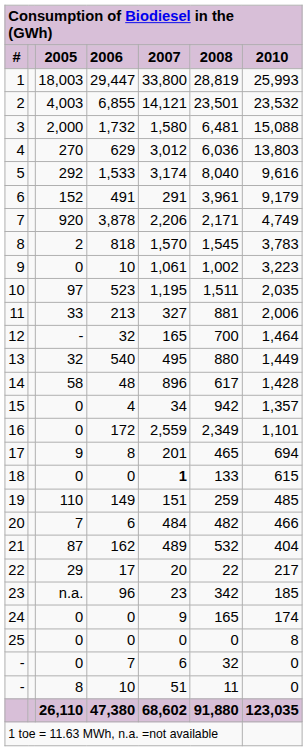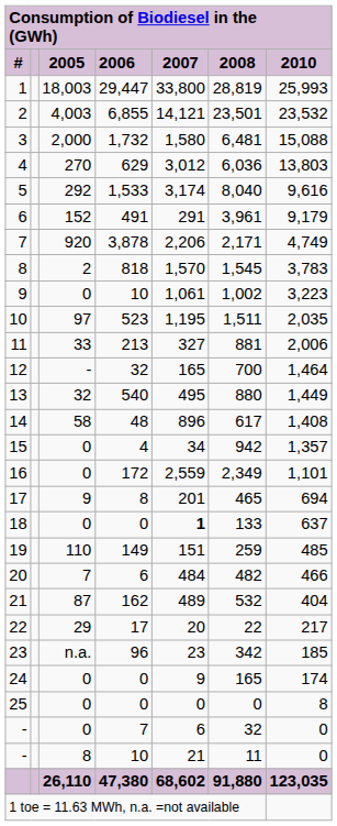14 | 2010: 1,428 -> 1,408
18 | 2010: 615 -> 637
- / 10 | 2007: 51 -> 21
